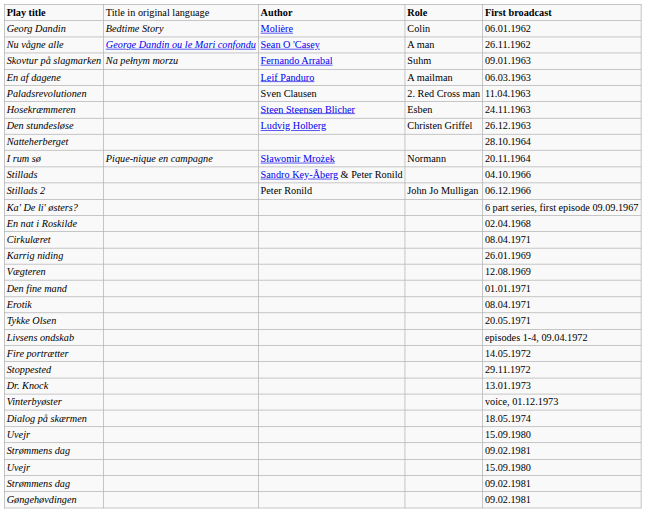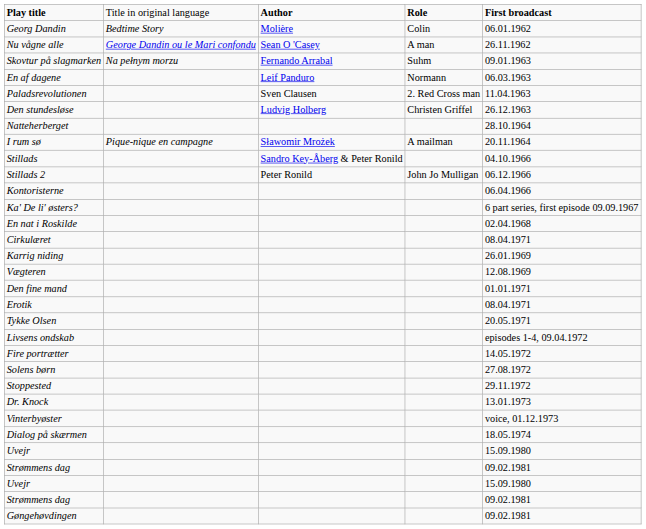En af dagene | column 4: A mailman -> Normann
- row: Hosekræmmeren | Steen Steensen Blicher | Esben | 24.11.1963
I rum sø | column 4: Normann -> A mailman
+ row: Kontoristerne | 06.04.1966
+ row: Solens børn | 27.08.1972
